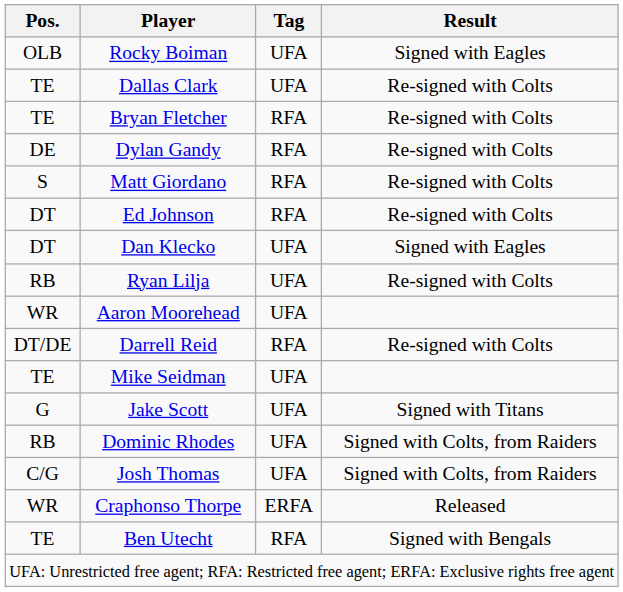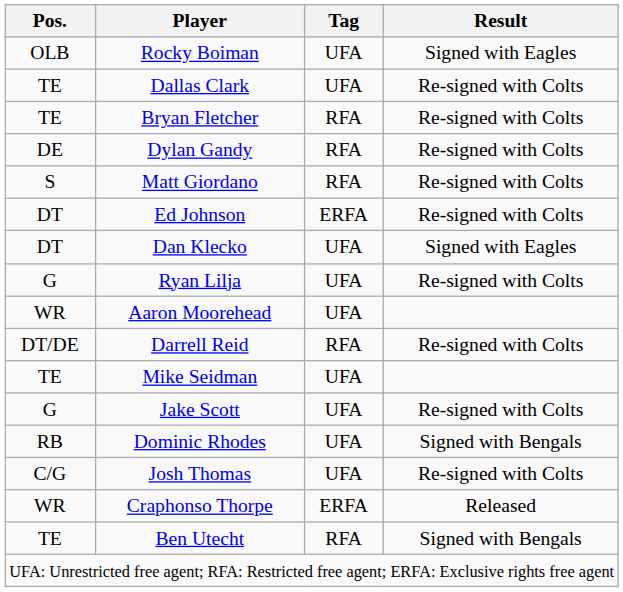Ed Johnson | Tag: RFA -> ERFA
Ryan Lilja | Pos.: RB -> G
Jake Scott | Result: Signed with Titans -> Re-signed with Colts
Dominic Rhodes | Result: Signed with Colts, from Raiders -> Signed with Bengals
Josh Thomas | Result: Signed with Colts, from Raiders -> Re-signed with Colts
